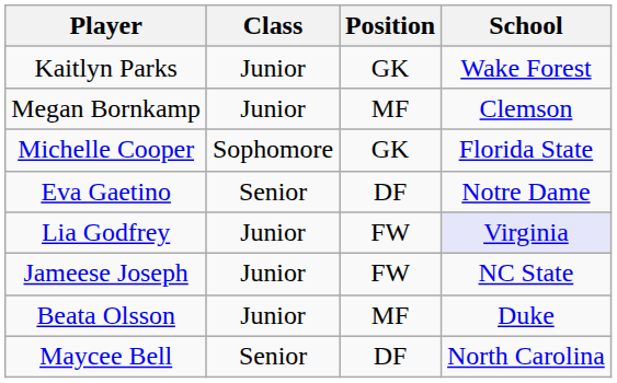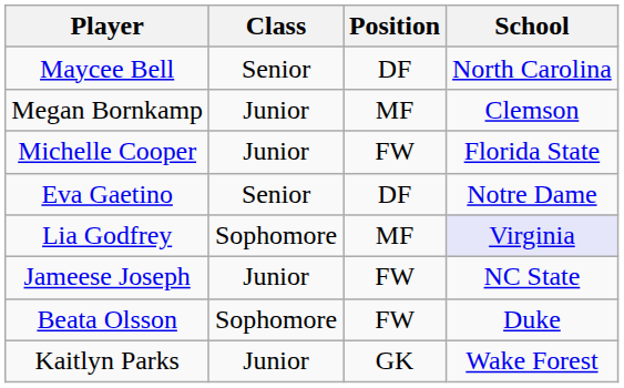rows swapped: Maycee Bell <-> Kaitlyn Parks
Michelle Cooper | Class: Sophomore -> Junior
Michelle Cooper | Position: GK -> FW
Lia Godfrey | Class: Junior -> Sophomore
Lia Godfrey | Position: FW -> MF
Beata Olsson | Class: Junior -> Sophomore
Beata Olsson | Position: MF -> FW
